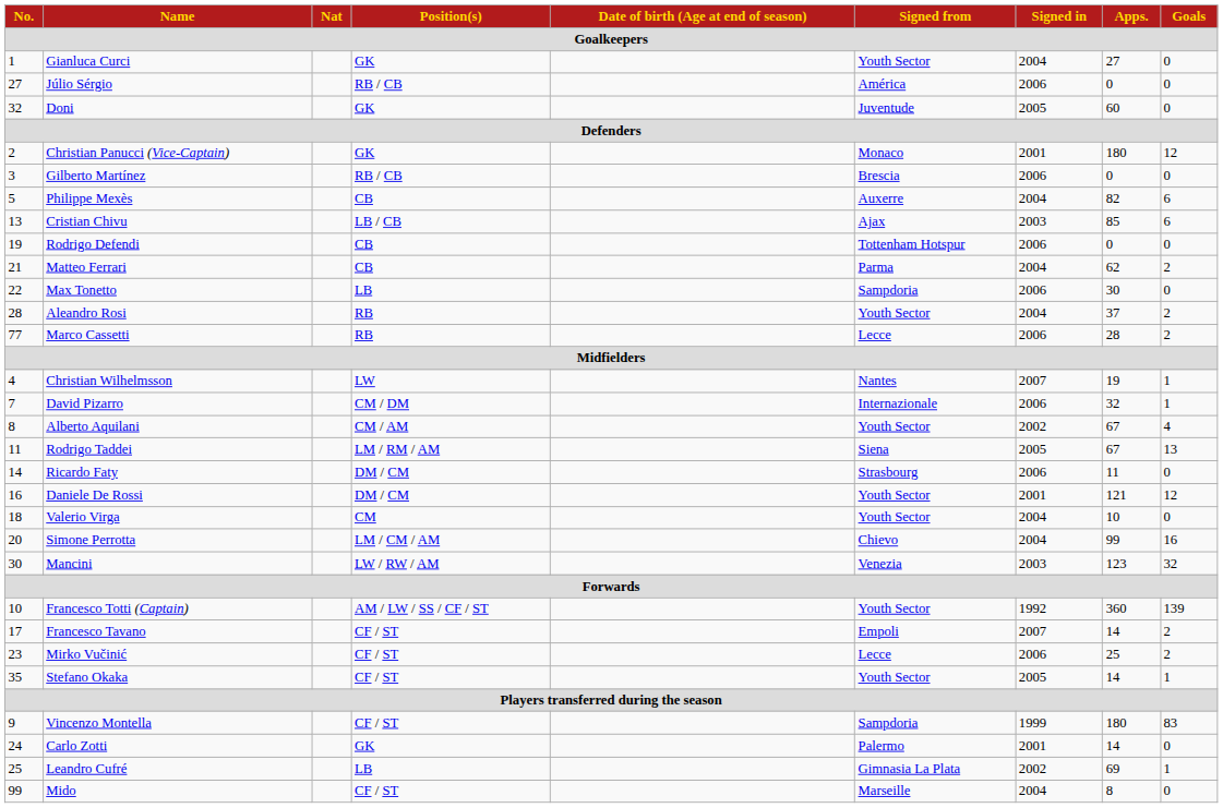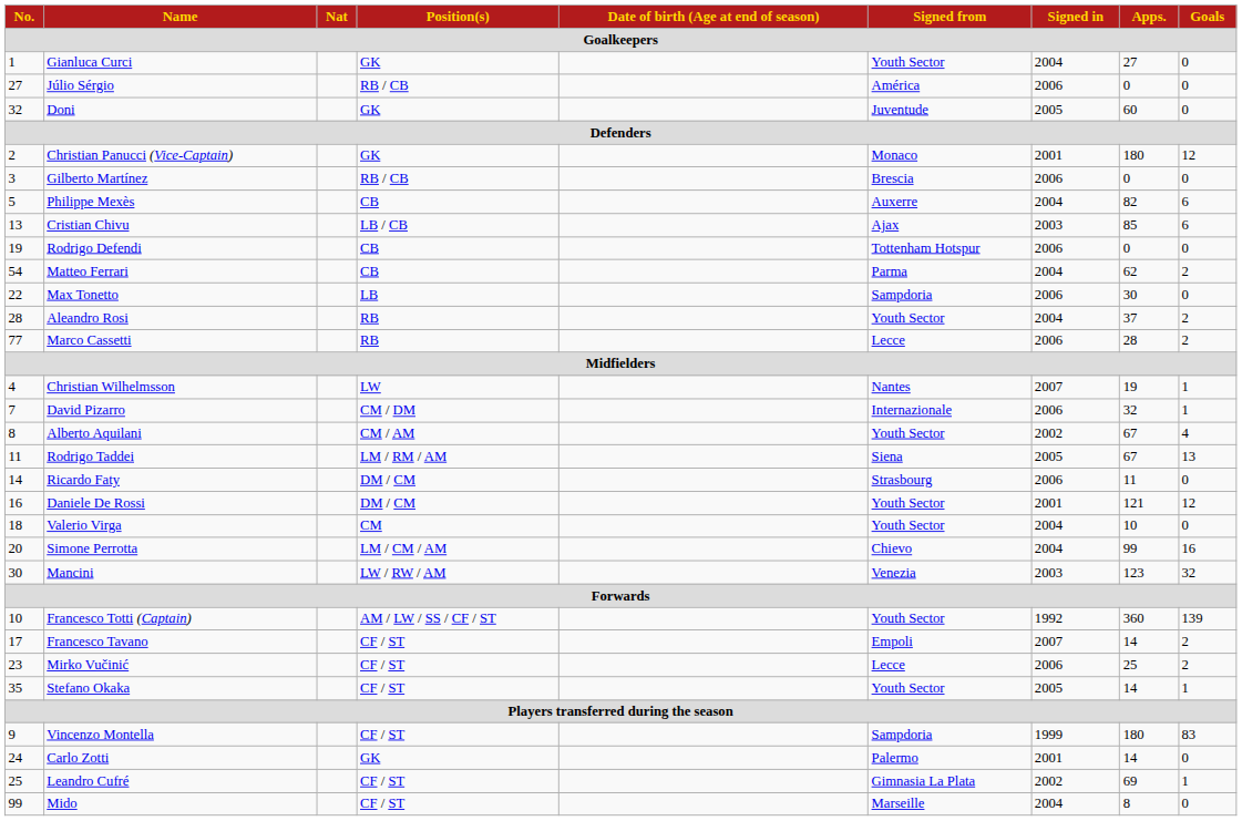Matteo Ferrari | No.: 21 -> 54
Leandro Cufré | Position(s): LB -> CF / ST
